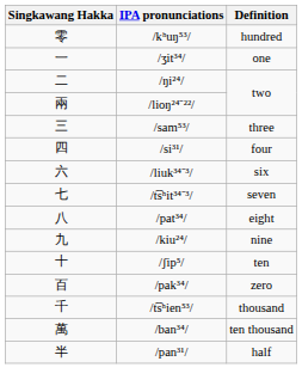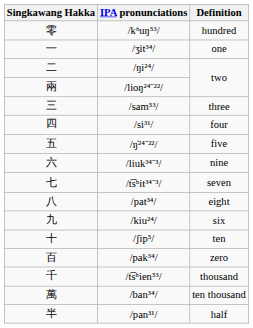+ row: 五 | /ŋ̍²⁴⁻²²/ | five
/liuk³⁴⁻³/ | Definition: six -> nine
/kiu²⁴/ | Definition: nine -> six
